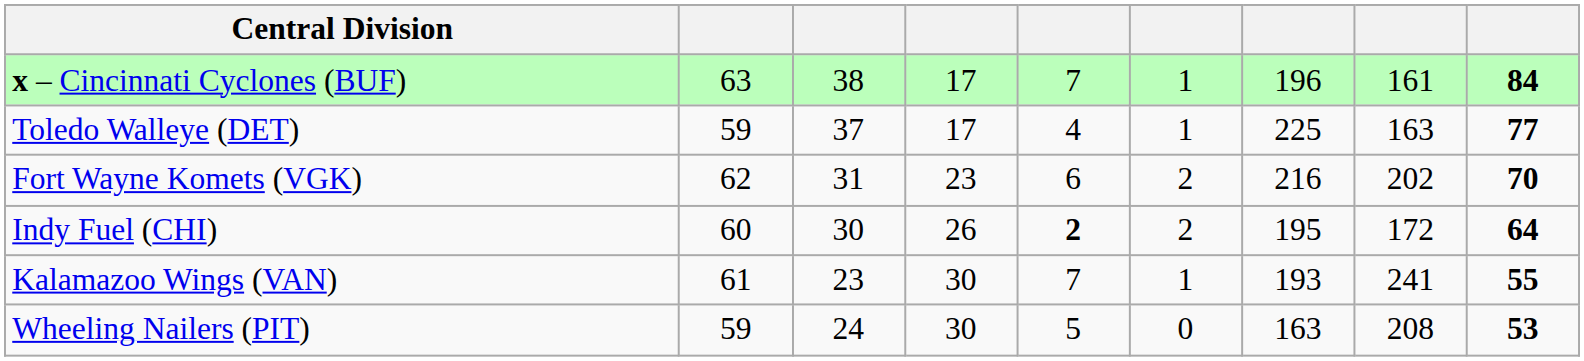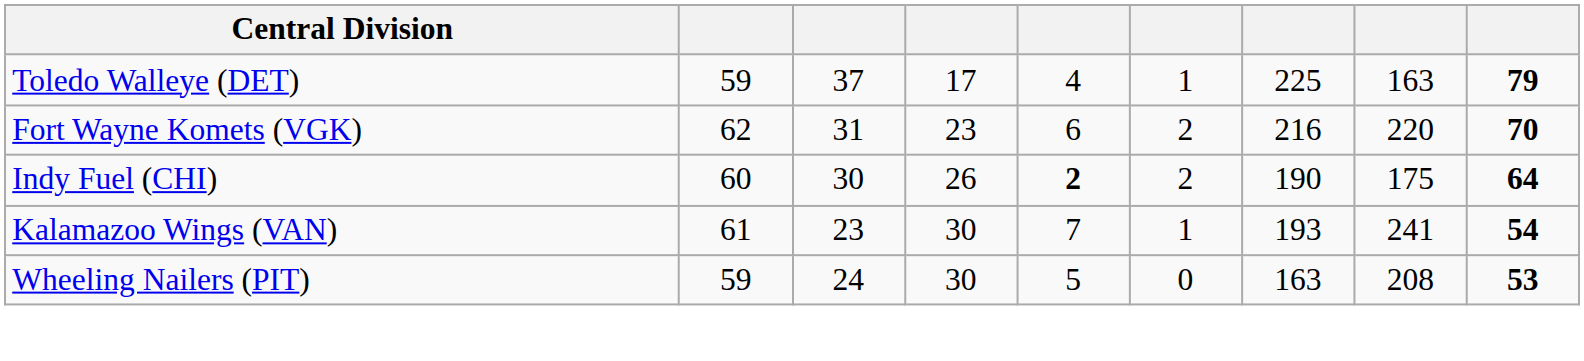- row: x – Cincinnati Cyclones (BUF) | 63 | 38 | 17 | 7 | 1 | 196 | 161 | 84
Toledo Walleye (DET) | column 9: 77 -> 79
Fort Wayne Komets (VGK) | column 8: 202 -> 220
Indy Fuel (CHI) | column 7: 195 -> 190
Indy Fuel (CHI) | column 8: 172 -> 175
Kalamazoo Wings (VAN) | column 9: 55 -> 54
